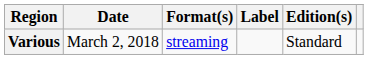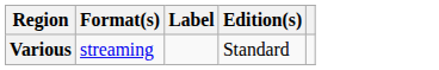- column: Date | March 2, 2018
